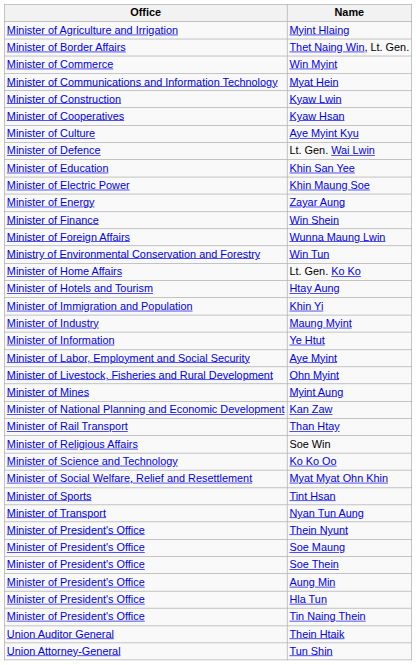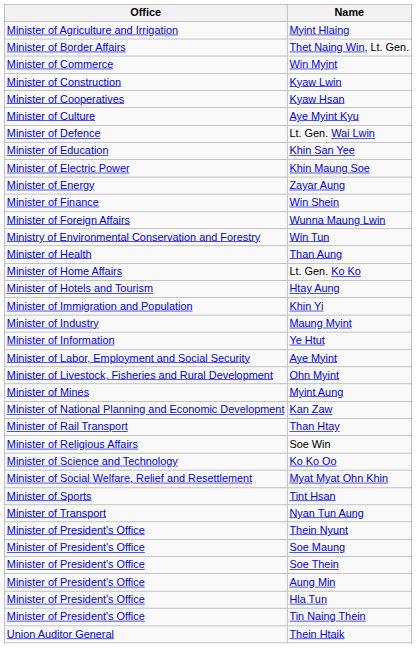- row: Minister of Communications and Information Technology | Myat Hein
+ row: Minister of Health | Than Aung
- row: Union Attorney-General | Tun Shin
